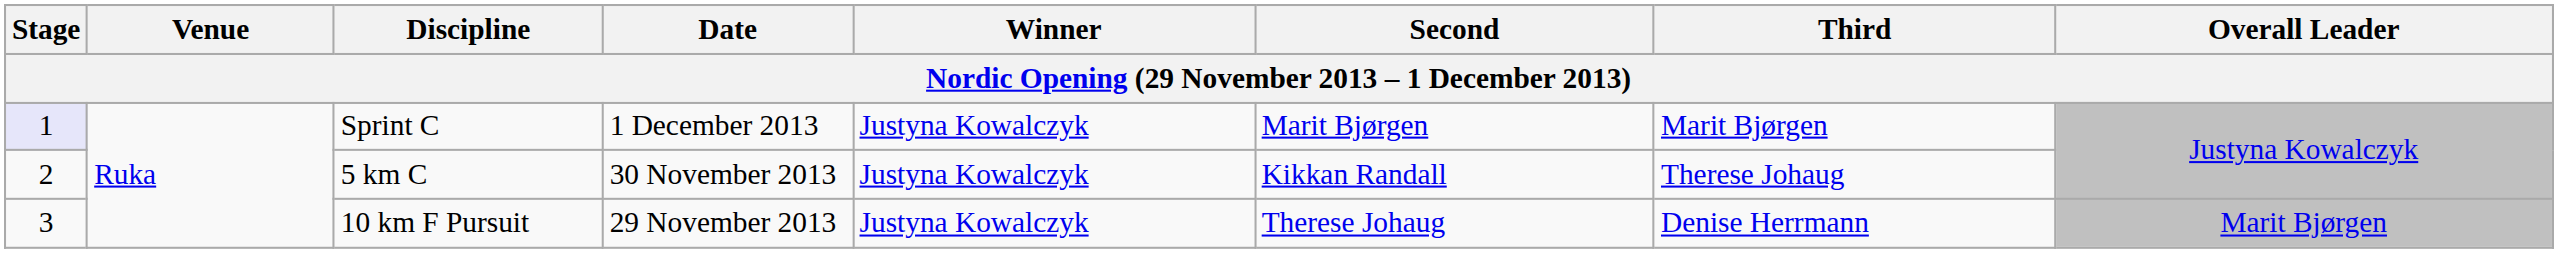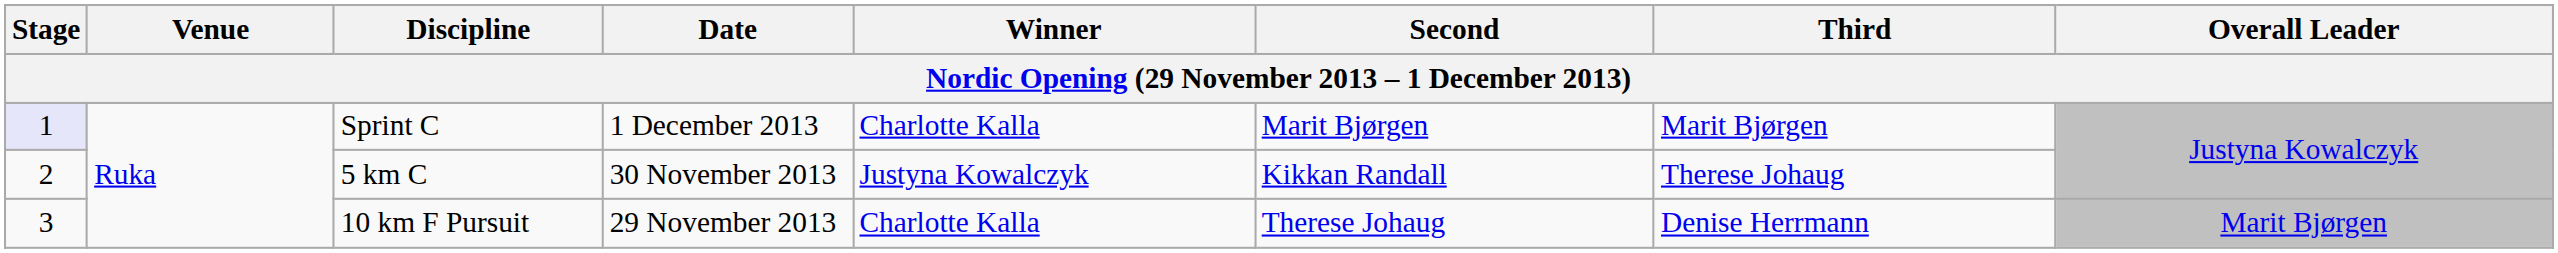Sprint C | Winner: Justyna Kowalczyk -> Charlotte Kalla
10 km F Pursuit | Winner: Justyna Kowalczyk -> Charlotte Kalla
